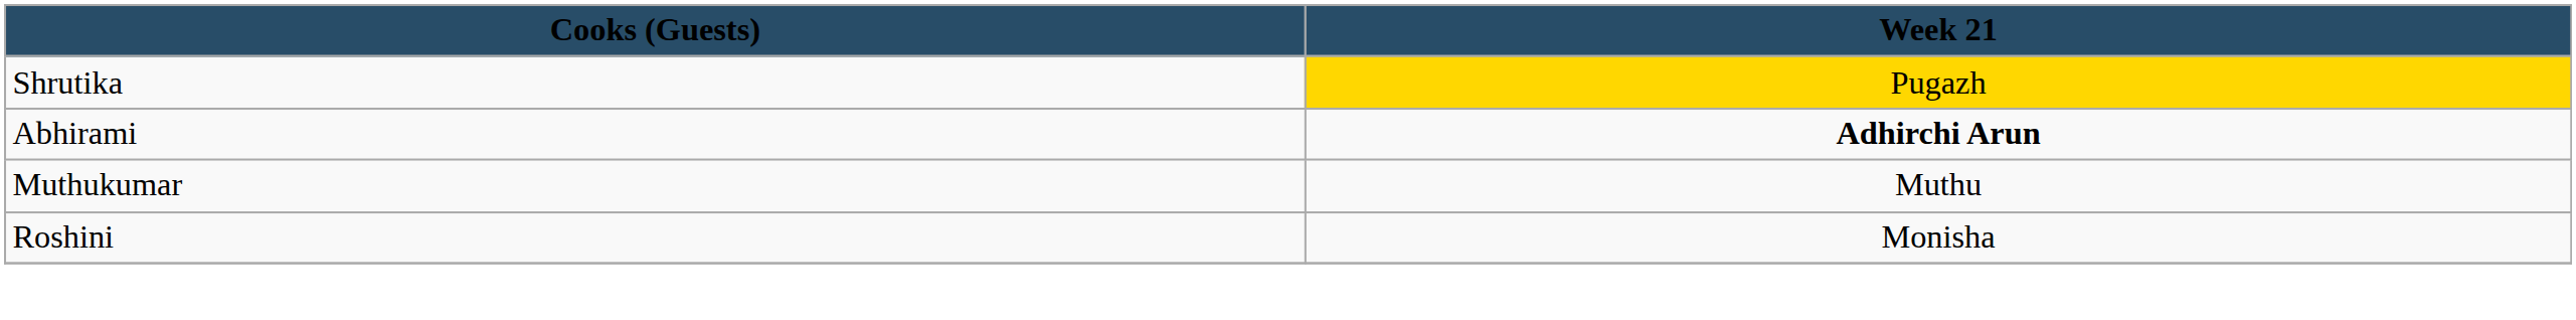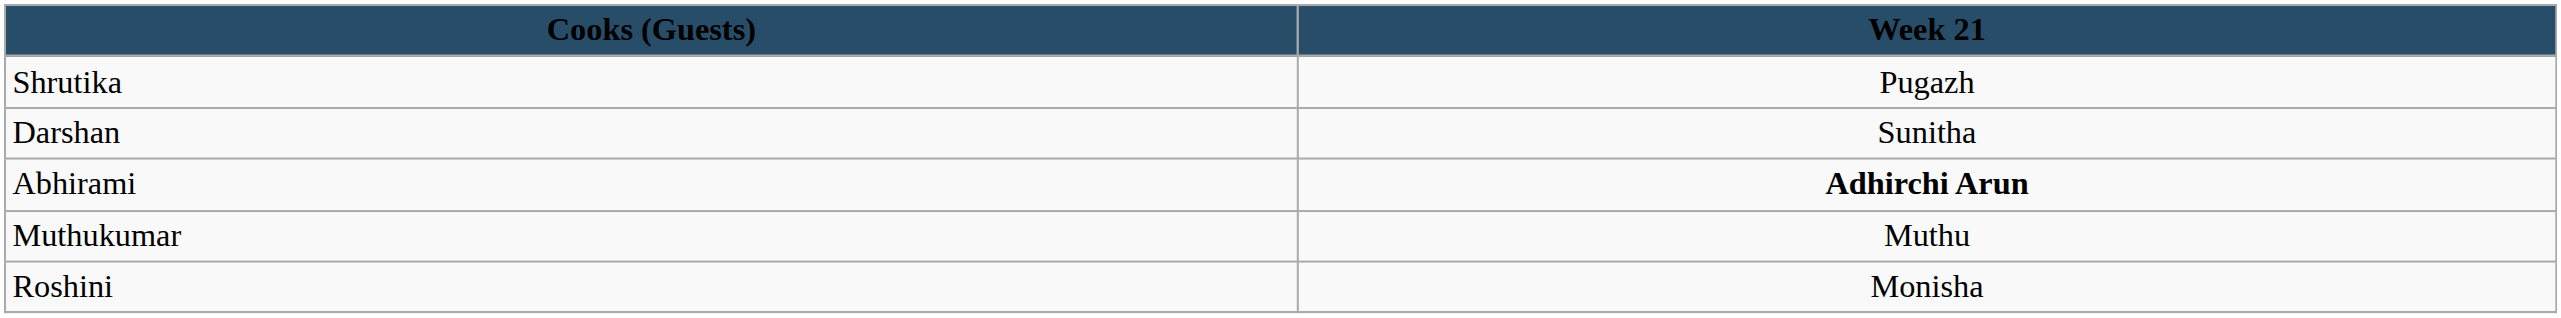Shrutika | Week 21: gold background -> no background
+ row: Darshan | Sunitha
